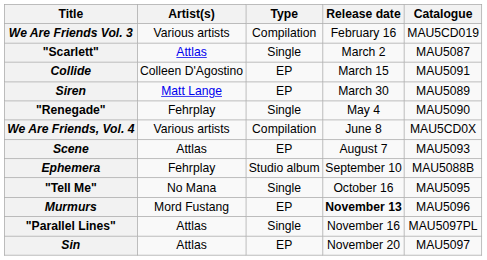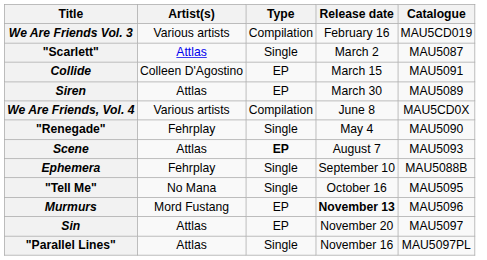Siren | Artist(s): Matt Lange -> Attlas
rows swapped: "Renegade" <-> We Are Friends, Vol. 4
Scene | Type: normal -> bold
Ephemera | Type: Studio album -> Single
rows swapped: "Parallel Lines" <-> Sin
